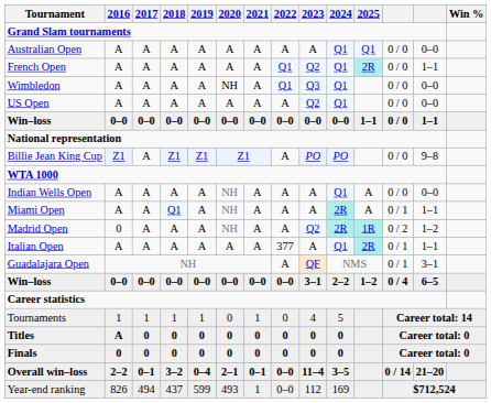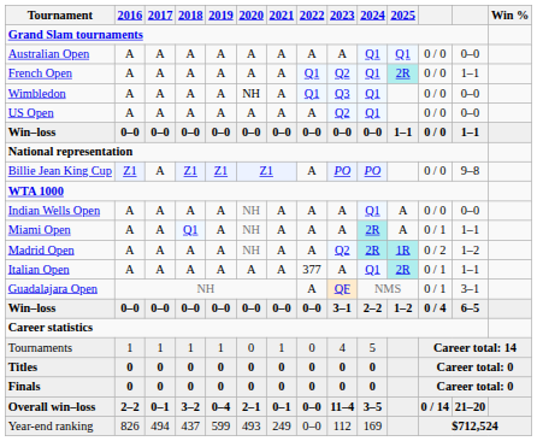Madrid Open | 2016: 0 -> A
Titles | 2016: A -> 0
Year-end ranking | 2021: 1 -> 249
